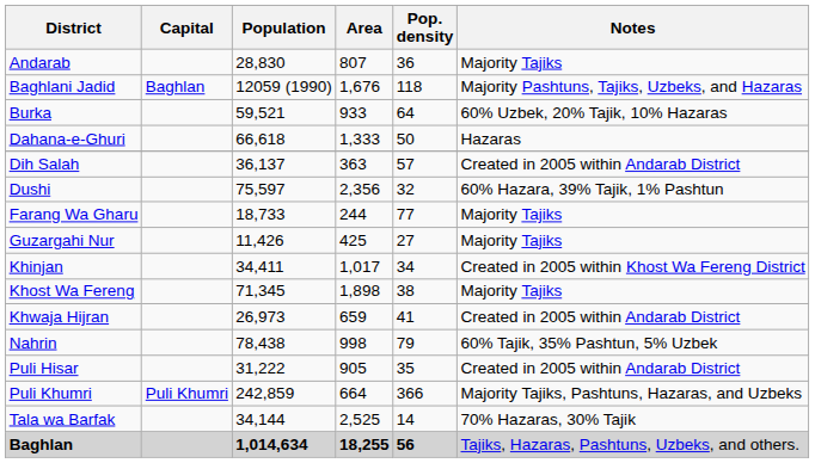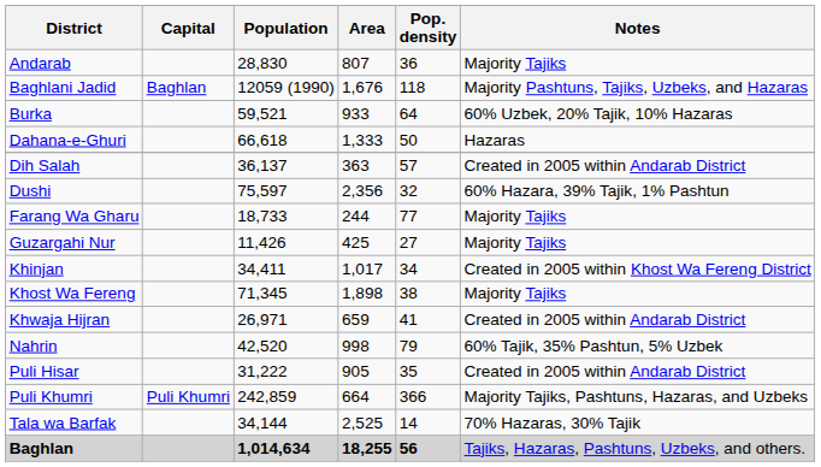Khwaja Hijran | Population: 26,973 -> 26,971
Nahrin | Population: 78,438 -> 42,520
